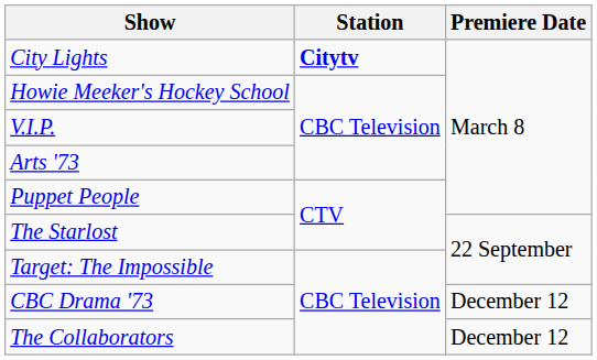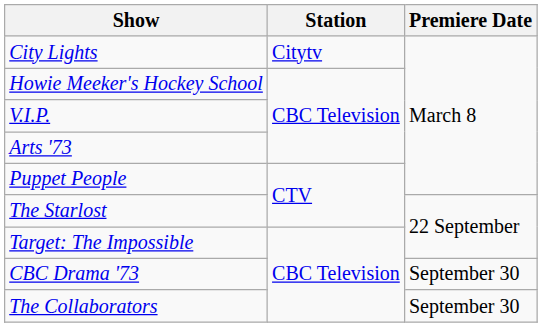City Lights | Station: bold -> normal
CBC Drama '73 | Premiere Date: December 12 -> September 30
The Collaborators | Premiere Date: December 12 -> September 30
